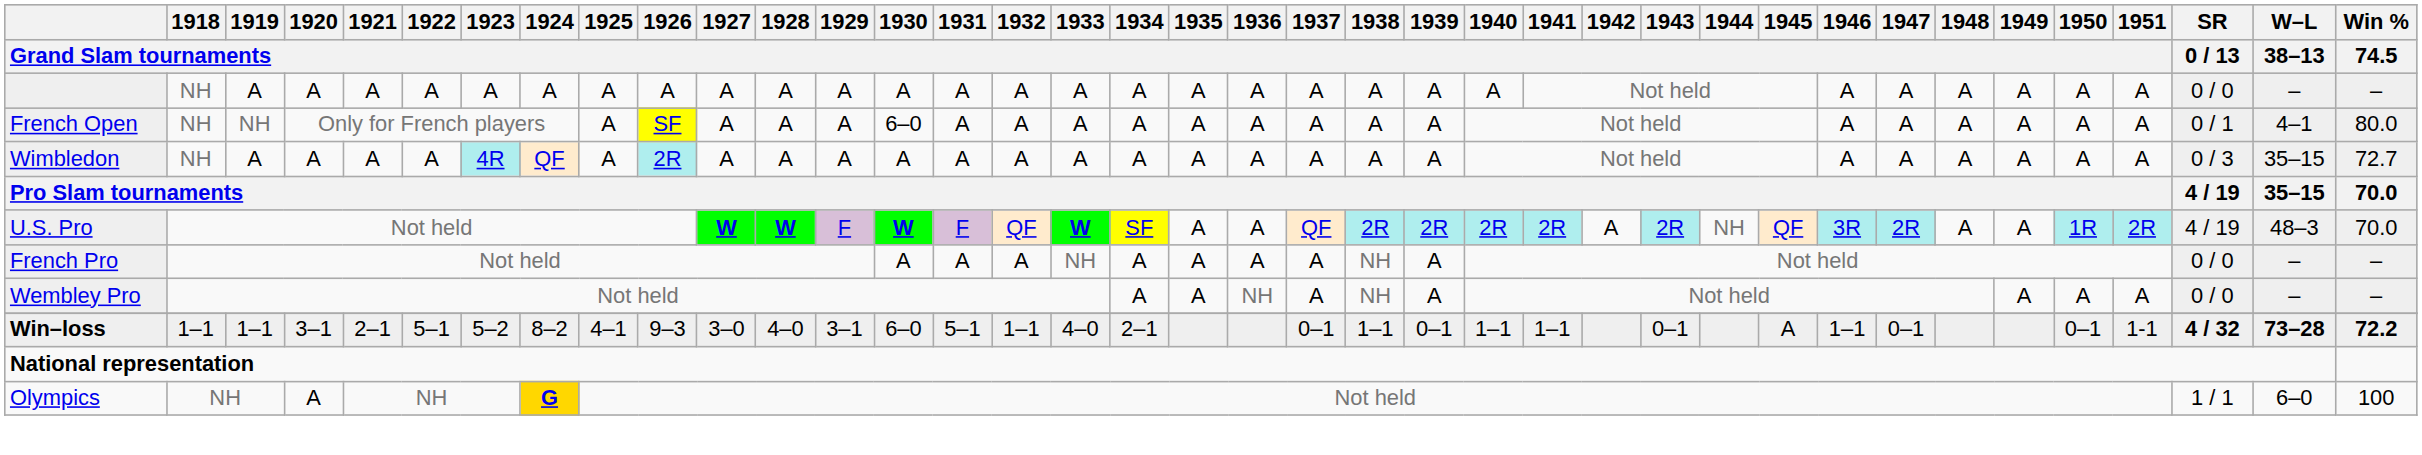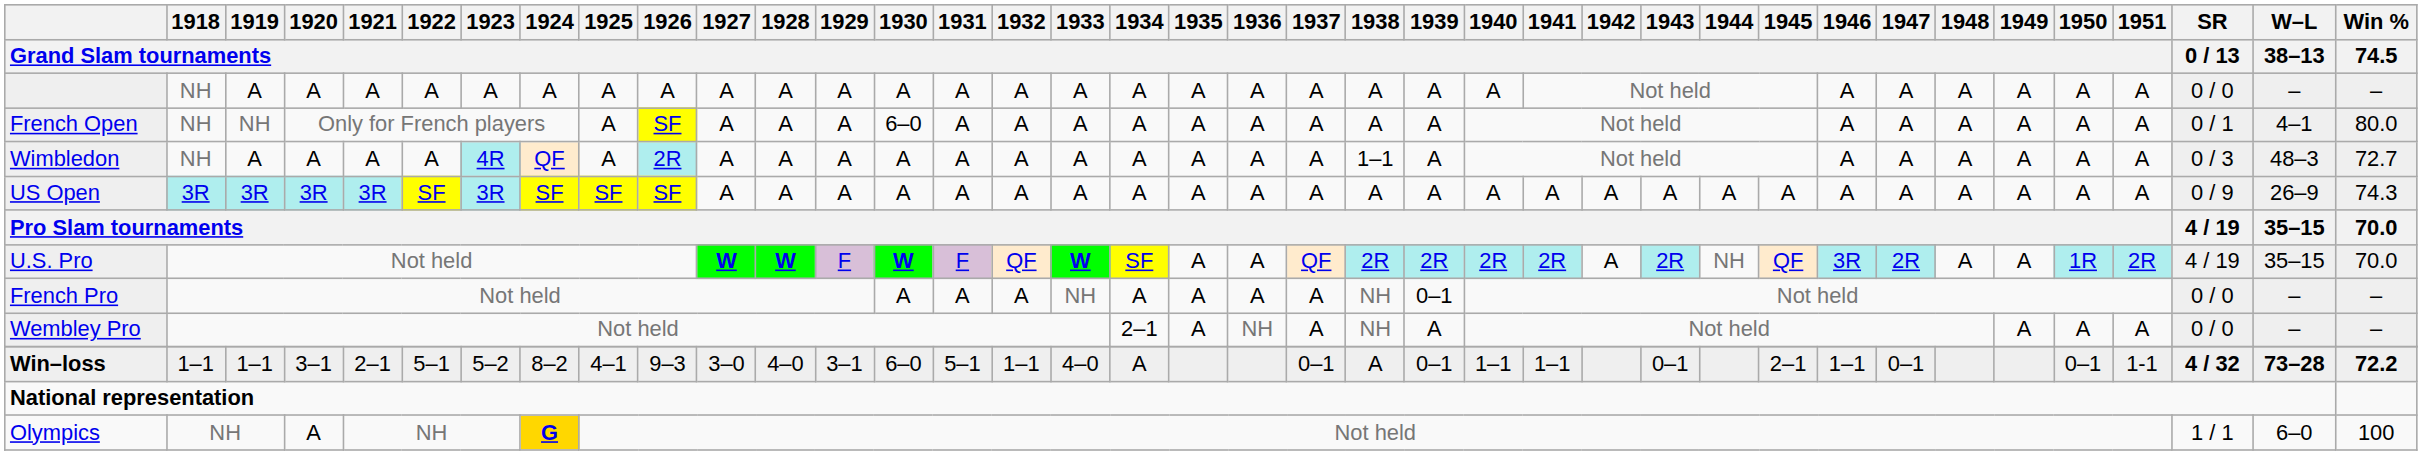Wimbledon | 1938 / Grand Slam tournaments: A -> 1–1
Wimbledon | W–L / 38–13: 35–15 -> 48–3
+ row: US Open | 3R | 3R | 3R | 3R | SF | 3R | SF | SF | SF | A | A | A | A | A | A | A | A | A | A | A | A | A | A | A | A | A | A | A | A | A | A | A | A | A | 0 / 9 | 26–9 | 74.3
U.S. Pro | W–L / 38–13: 48–3 -> 35–15
French Pro | 1939 / Grand Slam tournaments: A -> 0–1
Wembley Pro | 1934 / Grand Slam tournaments: A -> 2–1
Win–loss | 1934 / Grand Slam tournaments: 2–1 -> A
Win–loss | 1938 / Grand Slam tournaments: 1–1 -> A
Win–loss | 1945 / Grand Slam tournaments: A -> 2–1
